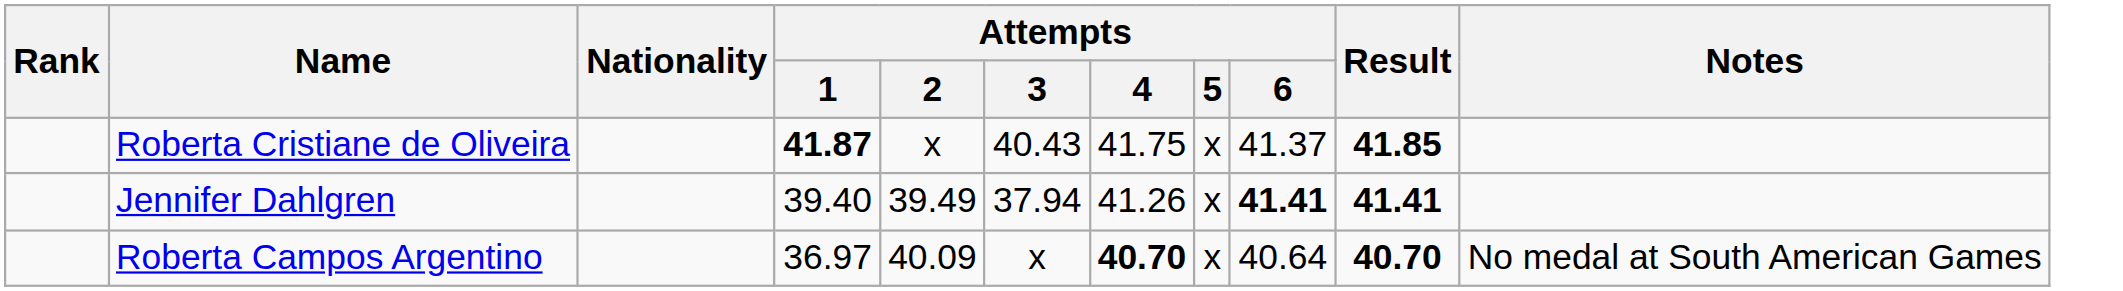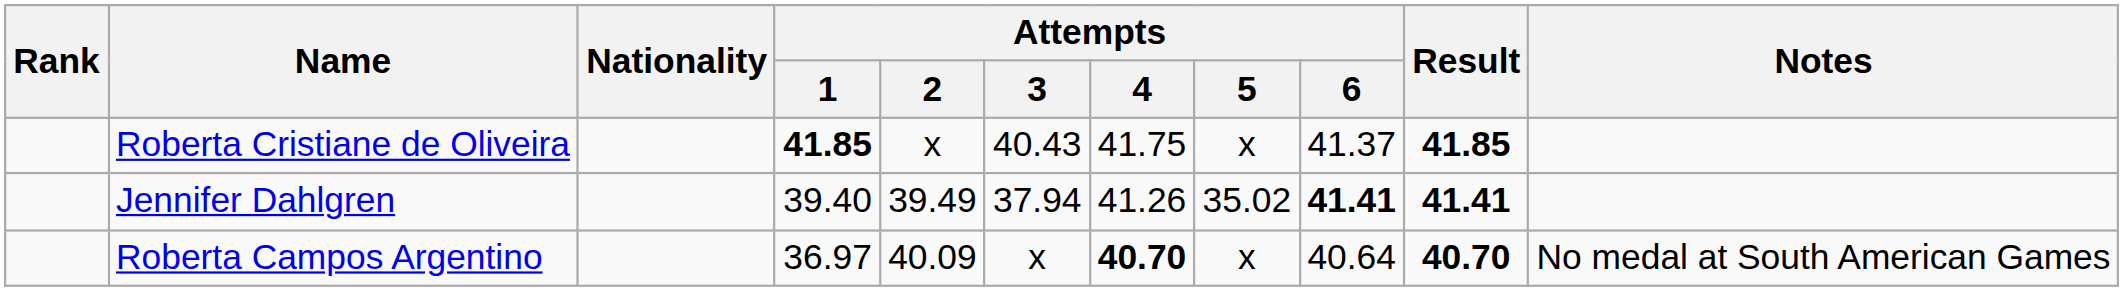Roberta Cristiane de Oliveira | Attempts / 1: 41.87 -> 41.85
Jennifer Dahlgren | Attempts / 5: x -> 35.02
